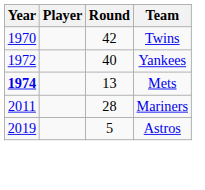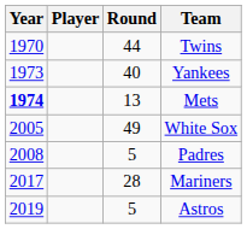Twins | Round: 42 -> 44
Yankees | Year: 1972 -> 1973
+ row: 2005 | 49 | White Sox
+ row: 2008 | 5 | Padres
Mariners | Year: 2011 -> 2017
